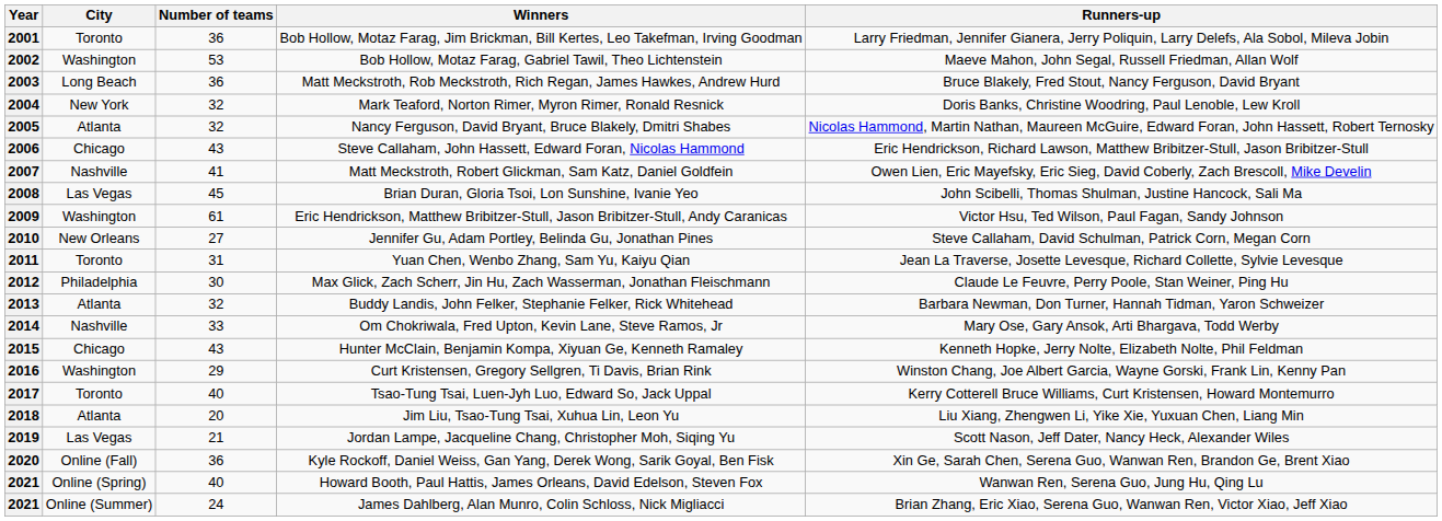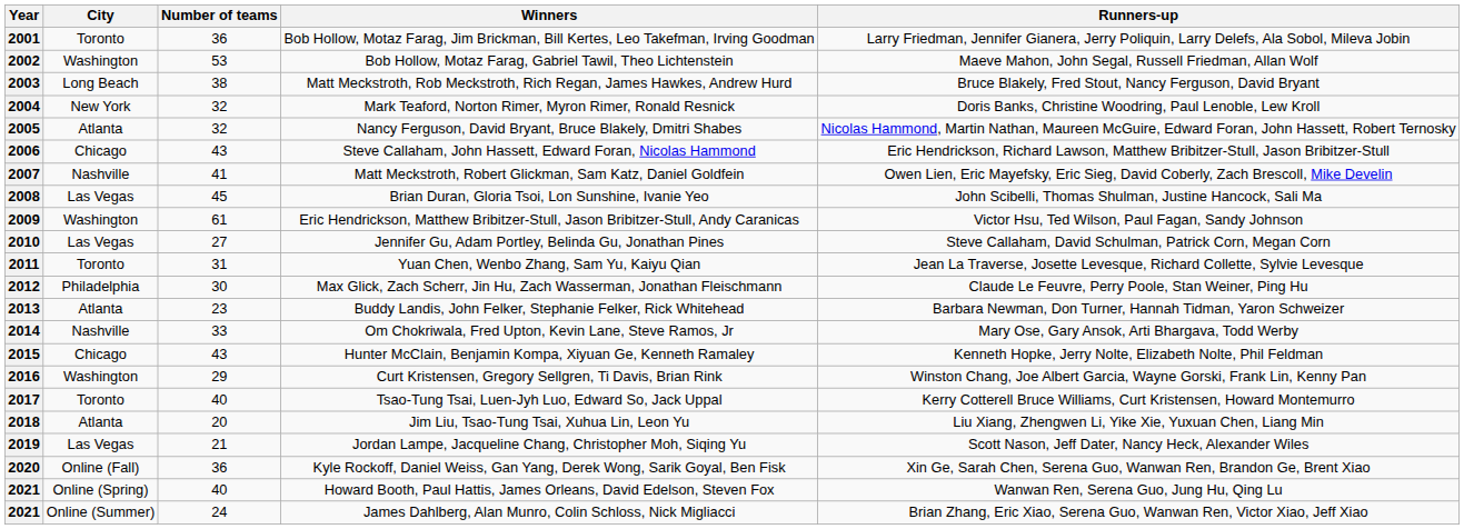2003 | Number of teams: 36 -> 38
2010 | City: New Orleans -> Las Vegas
2013 | Number of teams: 32 -> 23
